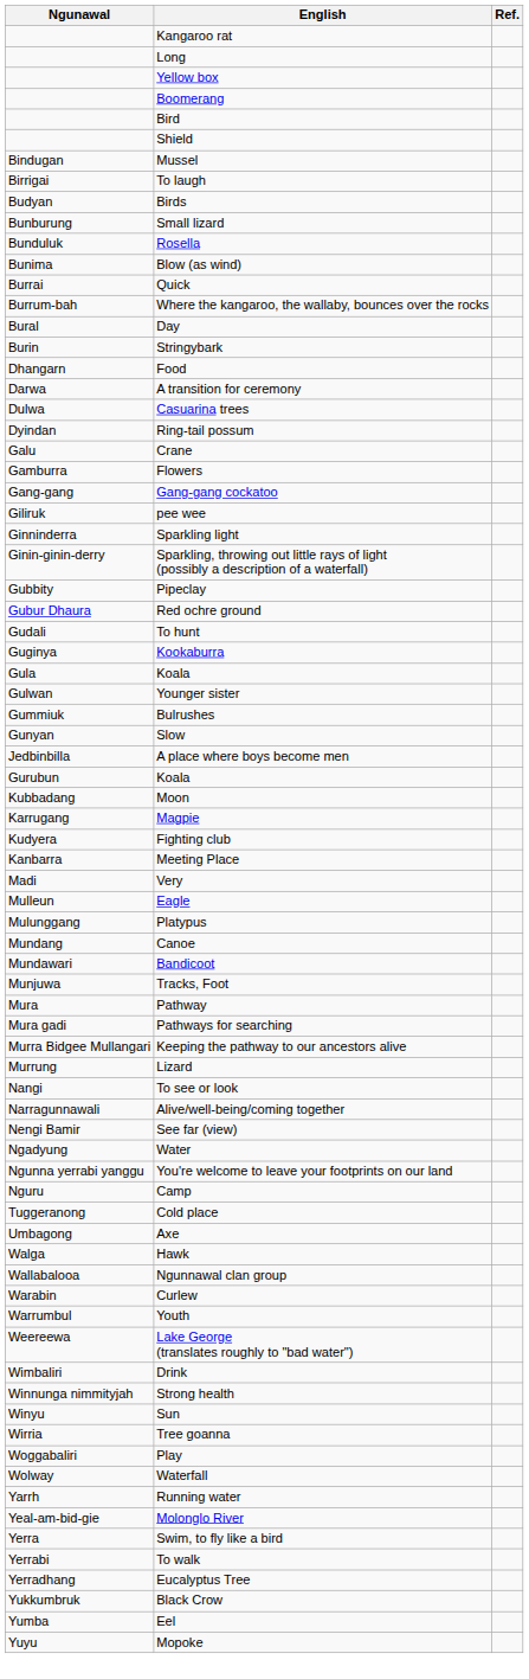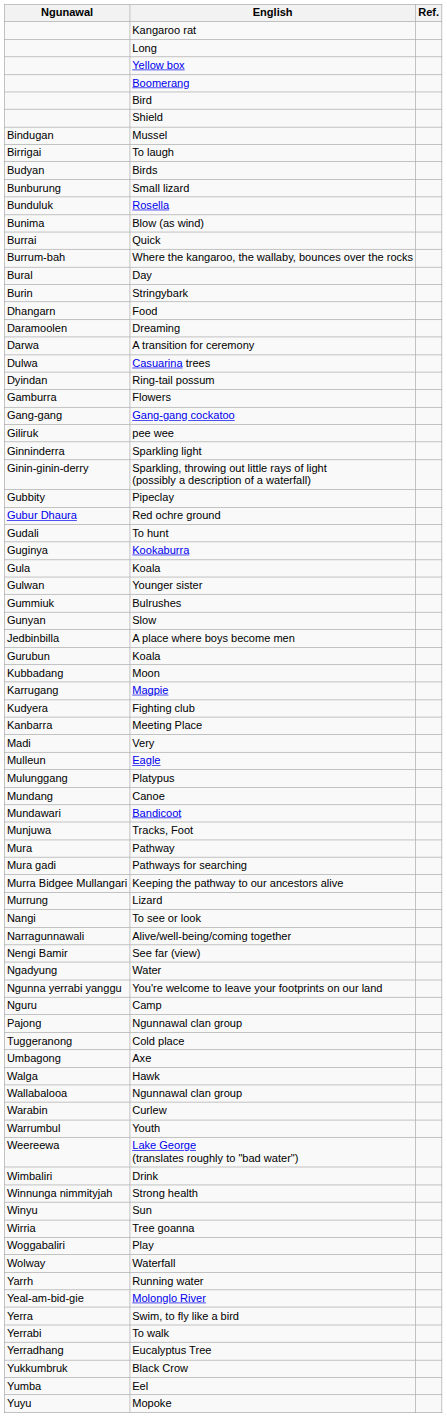+ row: Daramoolen | Dreaming
- row: Galu | Crane
+ row: Pajong | Ngunnawal clan group
